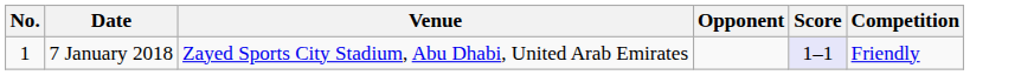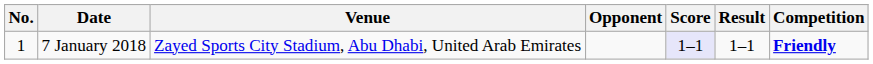+ column: Result | 1–1
7 January 2018 | Competition: normal -> bold
